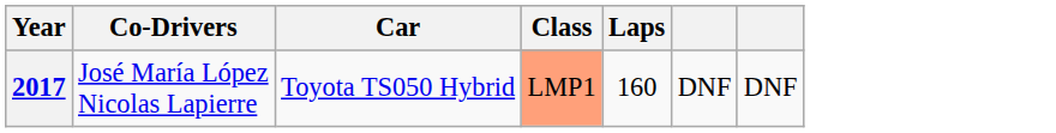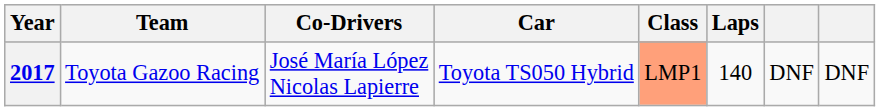+ column: Team | Toyota Gazoo Racing
2017 | Laps: 160 -> 140
